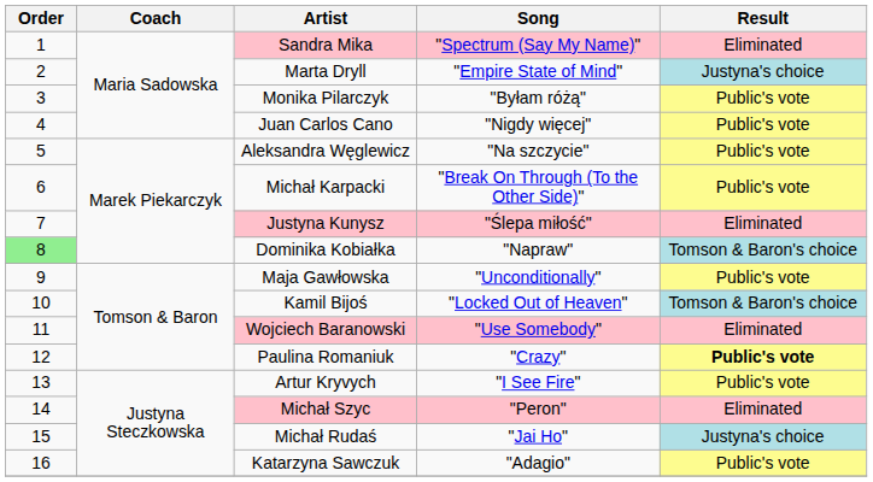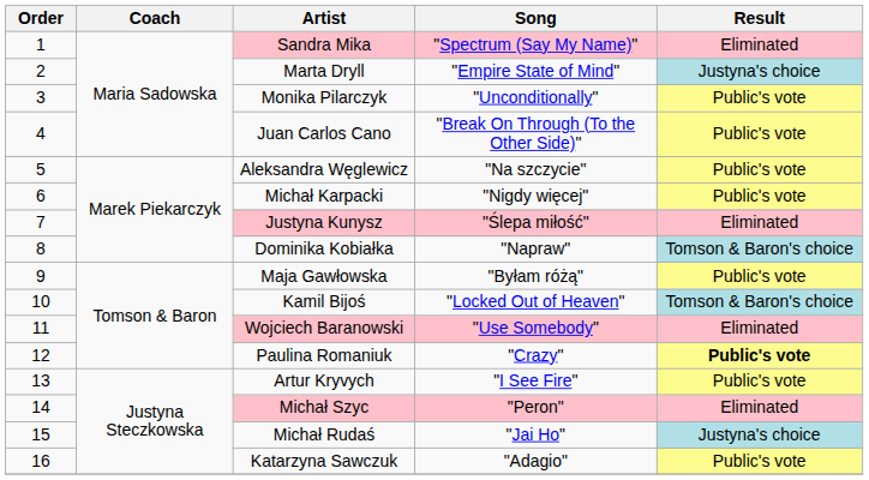Monika Pilarczyk | Song: "Byłam różą" -> "Unconditionally"
Juan Carlos Cano | Song: "Nigdy więcej" -> "Break On Through (To the Other Side)"
Michał Karpacki | Song: "Break On Through (To the Other Side)" -> "Nigdy więcej"
Dominika Kobiałka | Order: lightgreen background -> no background
Maja Gawłowska | Song: "Unconditionally" -> "Byłam różą"
